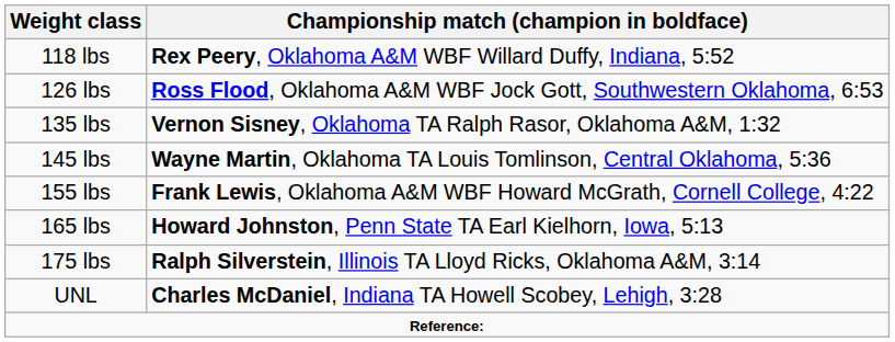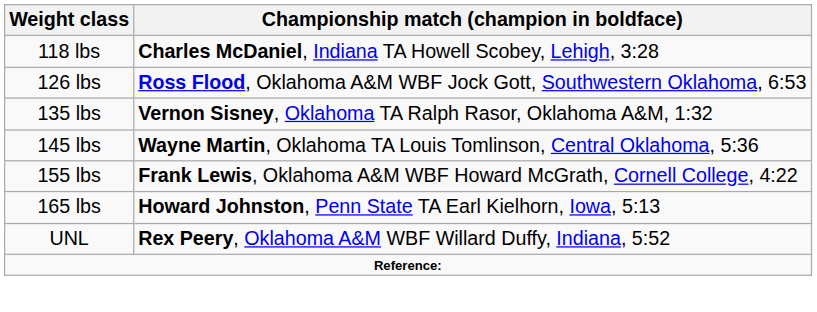118 lbs | Championship match (champion in boldface): Rex Peery, Oklahoma A&M WBF Willard Duffy, Indiana, 5:52 -> Charles McDaniel, Indiana TA Howell Scobey, Lehigh, 3:28
- row: 175 lbs | Ralph Silverstein, Illinois TA Lloyd Ricks, Oklahoma A&M, 3:14
UNL | Championship match (champion in boldface): Charles McDaniel, Indiana TA Howell Scobey, Lehigh, 3:28 -> Rex Peery, Oklahoma A&M WBF Willard Duffy, Indiana, 5:52
